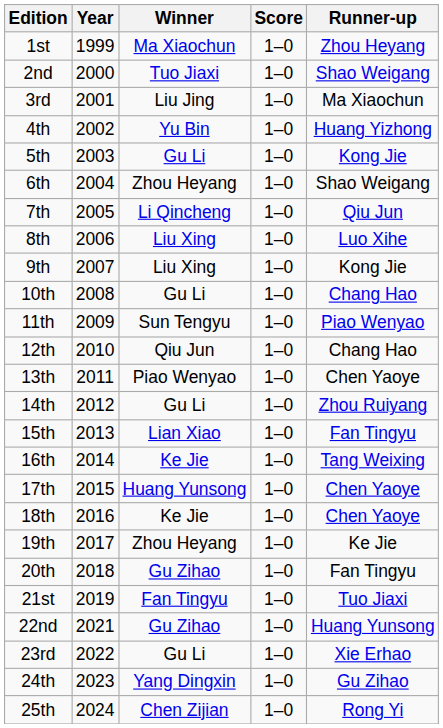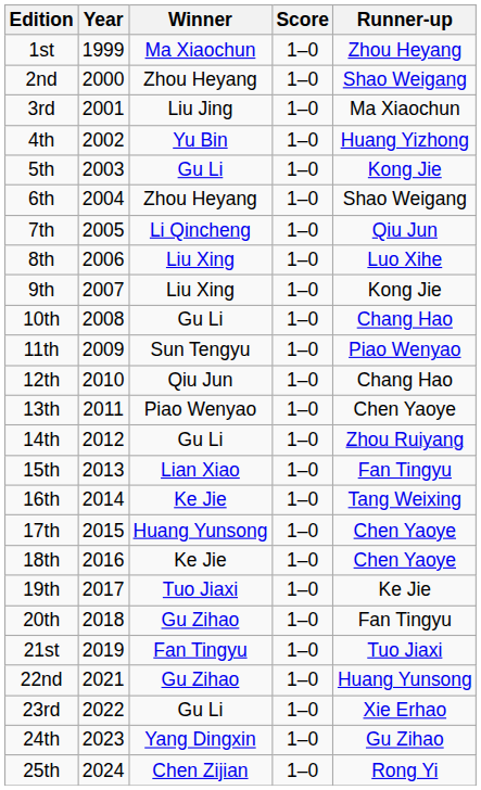2nd | Winner: Tuo Jiaxi -> Zhou Heyang
19th | Winner: Zhou Heyang -> Tuo Jiaxi
